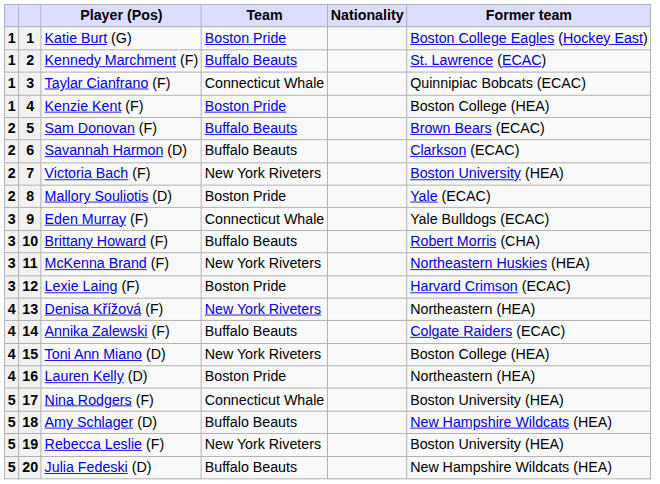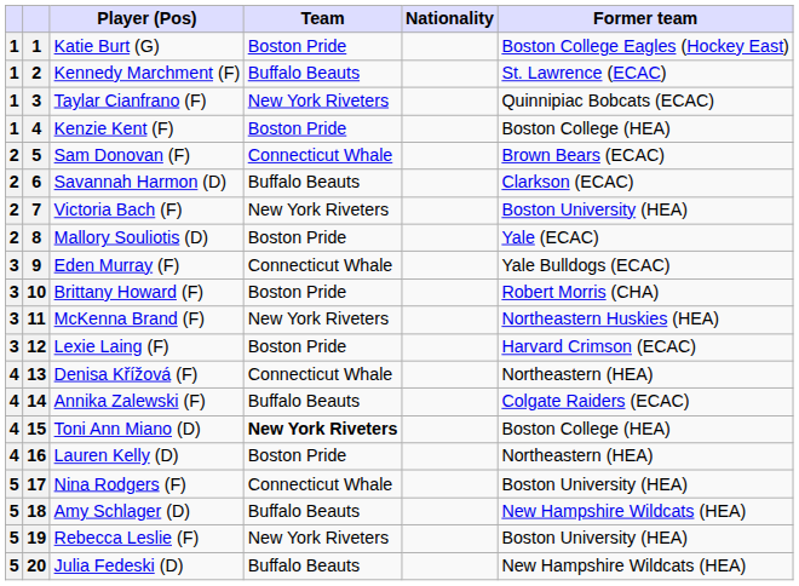Taylar Cianfrano (F) | Team: Connecticut Whale -> New York Riveters
Sam Donovan (F) | Team: Buffalo Beauts -> Connecticut Whale
Brittany Howard (F) | Team: Buffalo Beauts -> Boston Pride
Denisa Křížová (F) | Team: New York Riveters -> Connecticut Whale
Toni Ann Miano (D) | Team: normal -> bold
